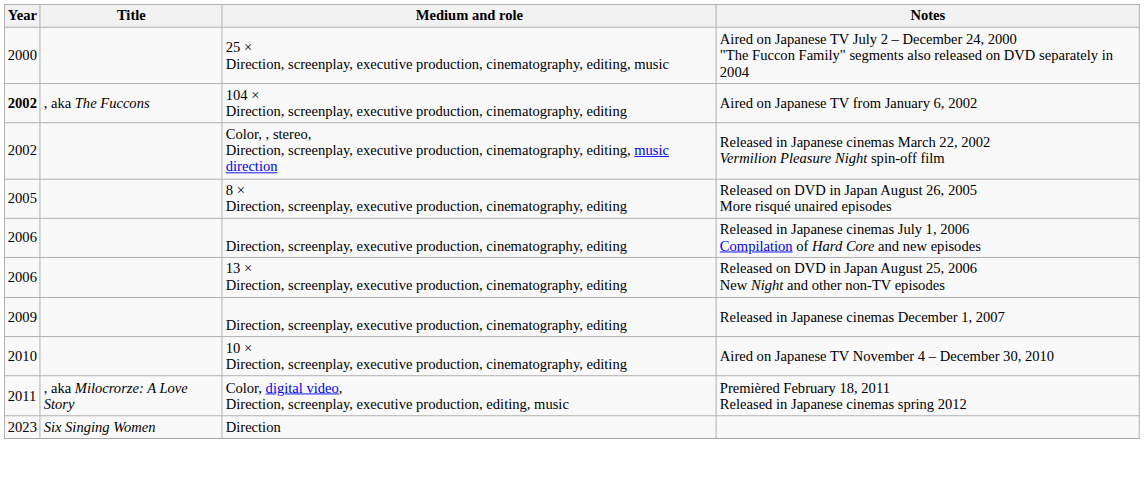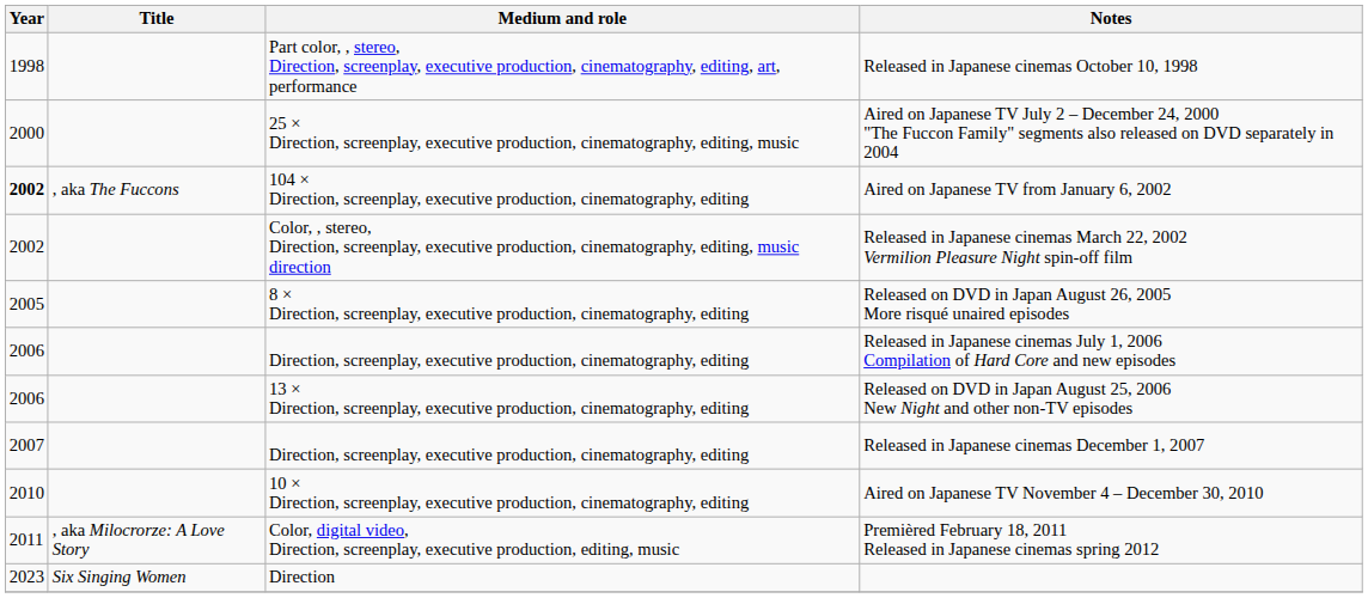+ row: 1998 | Part color, , stereo, Direction, screenplay, executive production, cinematography, editing, art, performance | Released in Japanese cinemas October 10, 1998
Released in Japanese cinemas December 1, 2007 | Year: 2009 -> 2007
